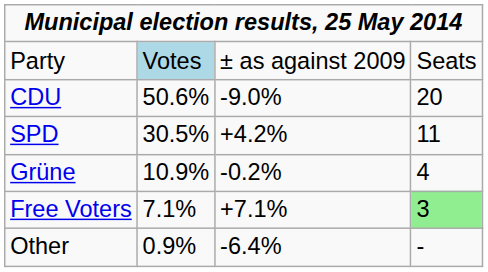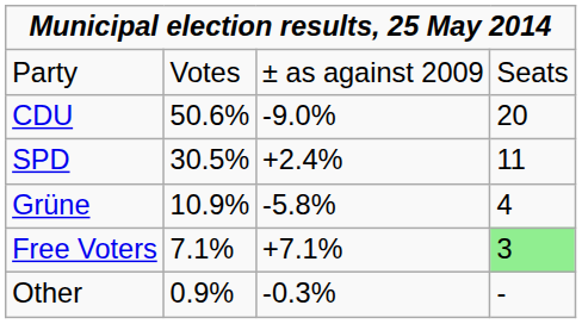Party | column 2: lightblue background -> no background
SPD | column 3: +4.2% -> +2.4%
Grüne | column 3: -0.2% -> -5.8%
Other | column 3: -6.4% -> -0.3%
